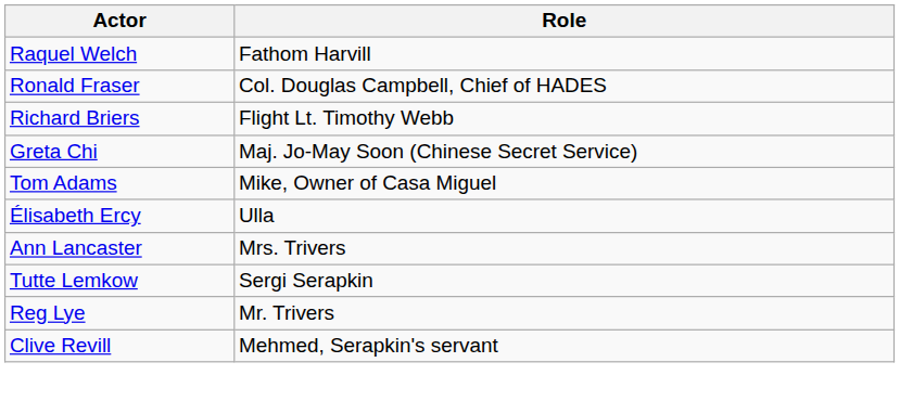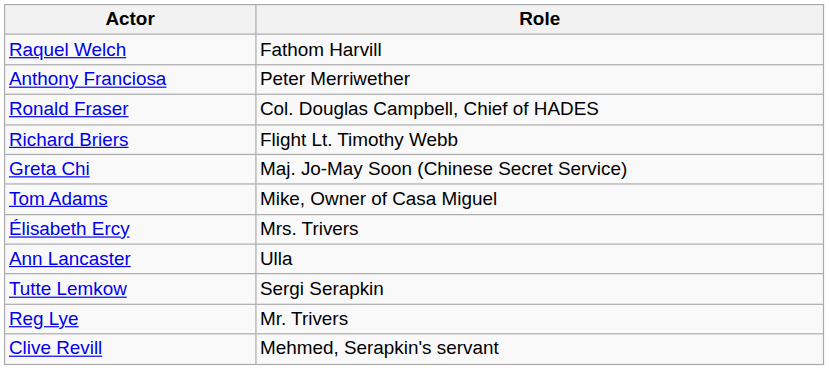+ row: Anthony Franciosa | Peter Merriwether
Élisabeth Ercy | Role: Ulla -> Mrs. Trivers
Ann Lancaster | Role: Mrs. Trivers -> Ulla
